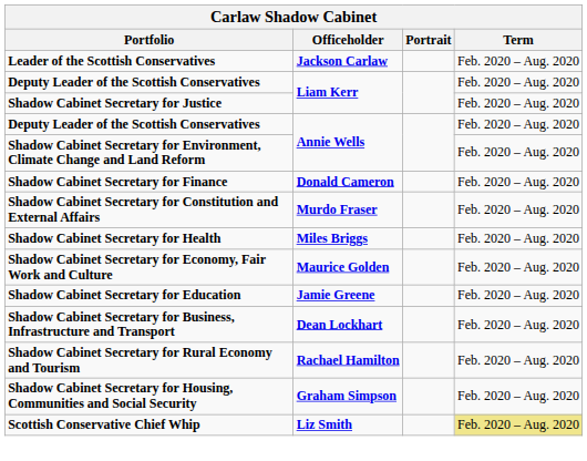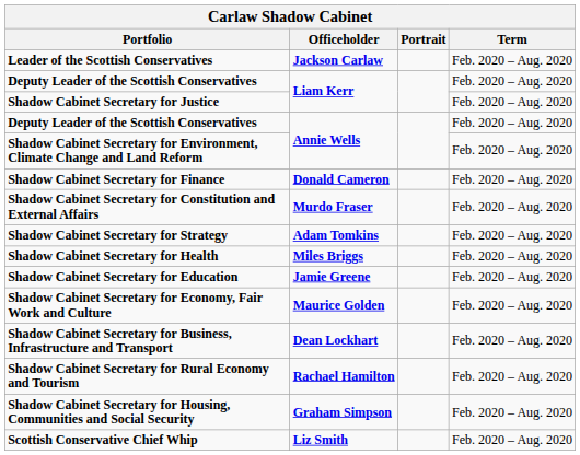+ row: Shadow Cabinet Secretary for Strategy | Adam Tomkins | Feb. 2020 – Aug. 2020
rows swapped: Shadow Cabinet Secretary for Education <-> Shadow Cabinet Secretary for Economy, Fair Work and Culture
Scottish Conservative Chief Whip | Term: khaki background -> no background
